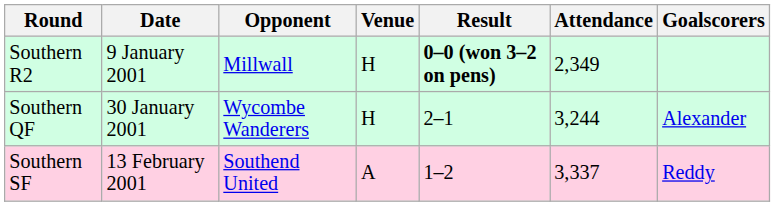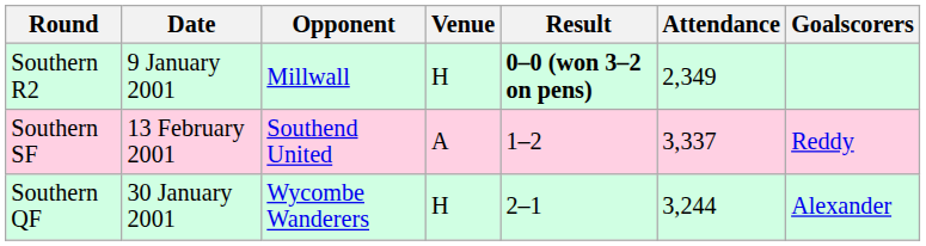rows swapped: Southern QF <-> Southern SF
